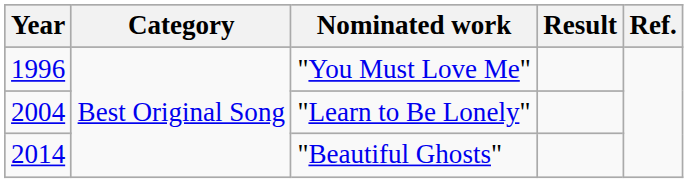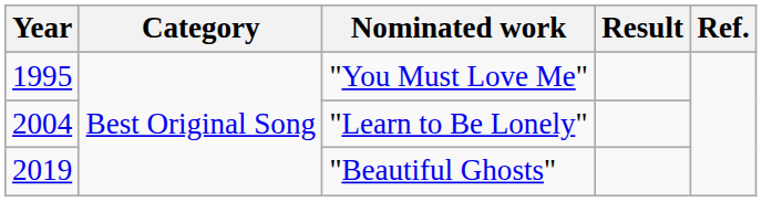"You Must Love Me" | Year: 1996 -> 1995
"Beautiful Ghosts" | Year: 2014 -> 2019
